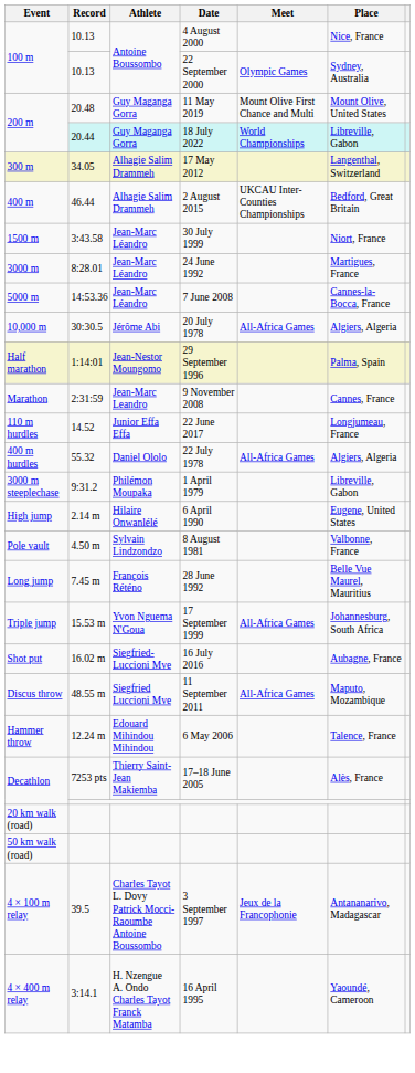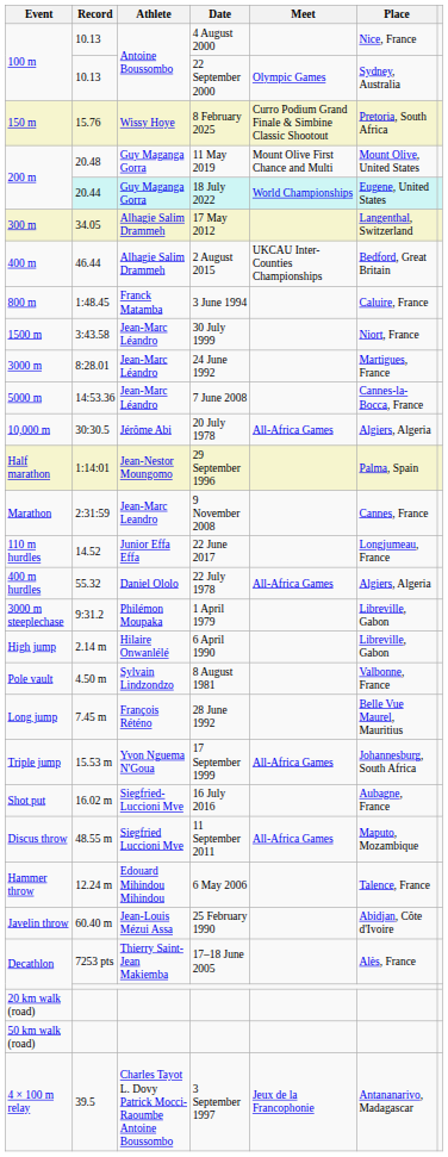+ row: 150 m | 15.76 | Wissy Hoye | 8 February 2025 | Curro Podium Grand Finale & Simbine Classic Shootout | Pretoria, South Africa
18 July 2022 | Place: Libreville, Gabon -> Eugene, United States
+ row: 800 m | 1:48.45 | Franck Matamba | 3 June 1994 | Caluire, France
6 April 1990 | Place: Eugene, United States -> Libreville, Gabon
+ row: Javelin throw | 60.40 m | Jean-Louis Mézui Assa | 25 February 1990 | Abidjan, Côte d'Ivoire
- row: 4 × 400 m relay | 3:14.1 | H. Nzengue A. Ondo Charles Tayot Franck Matamba | 16 April 1995 | Yaoundé, Cameroon
